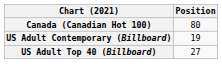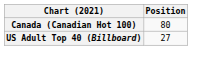- row: US Adult Contemporary (Billboard) | 19
